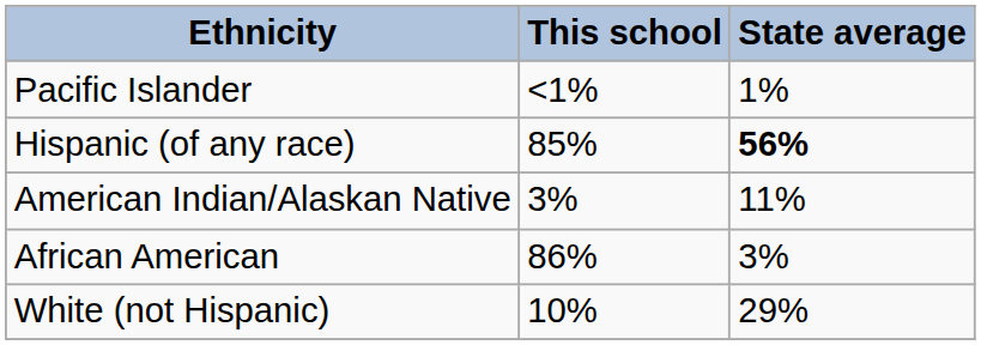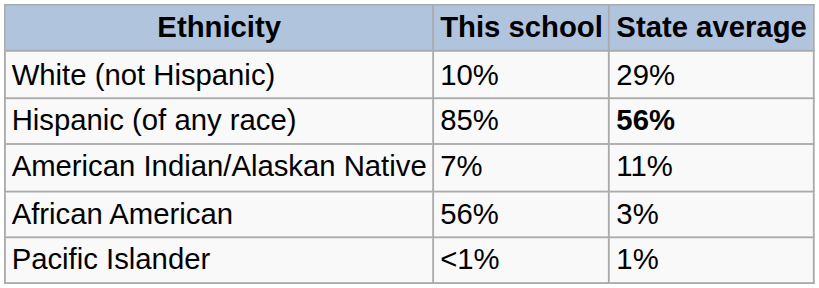rows swapped: White (not Hispanic) <-> Pacific Islander
American Indian/Alaskan Native | This school: 3% -> 7%
African American | This school: 86% -> 56%
